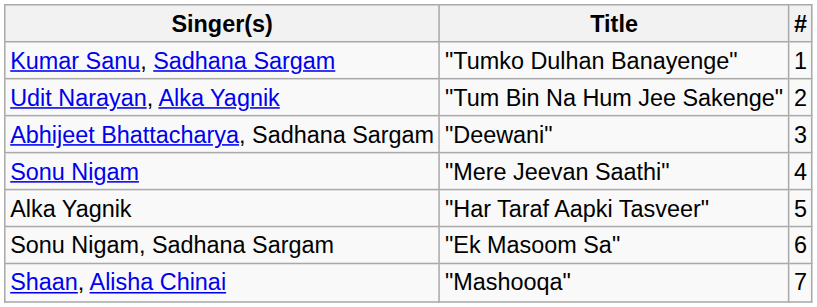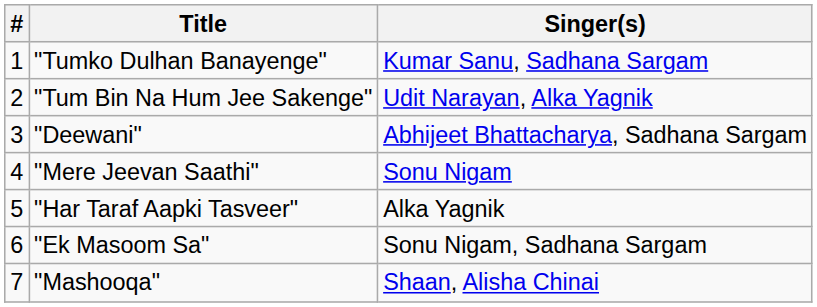columns swapped: # <-> Singer(s)
